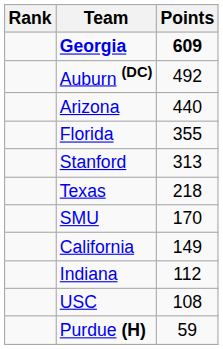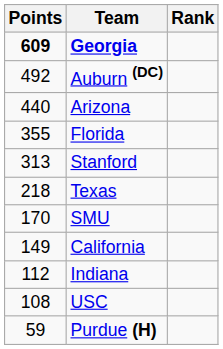columns swapped: Rank <-> Points
